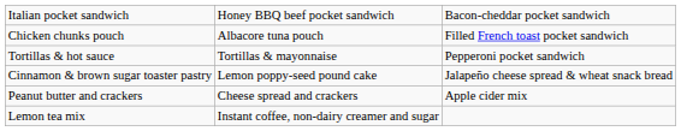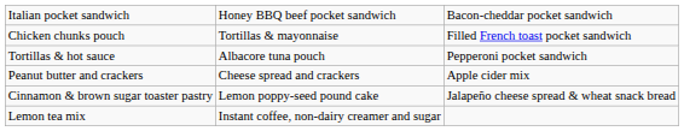Chicken chunks pouch | column 2: Albacore tuna pouch -> Tortillas & mayonnaise
Tortillas & hot sauce | column 2: Tortillas & mayonnaise -> Albacore tuna pouch
rows swapped: Cinnamon & brown sugar toaster pastry <-> Peanut butter and crackers
